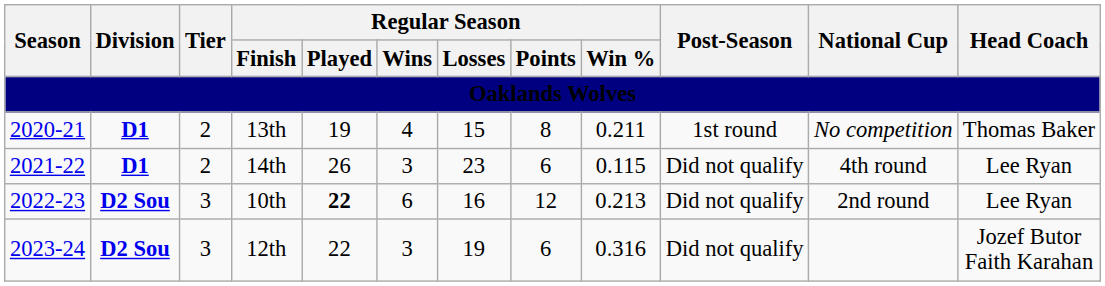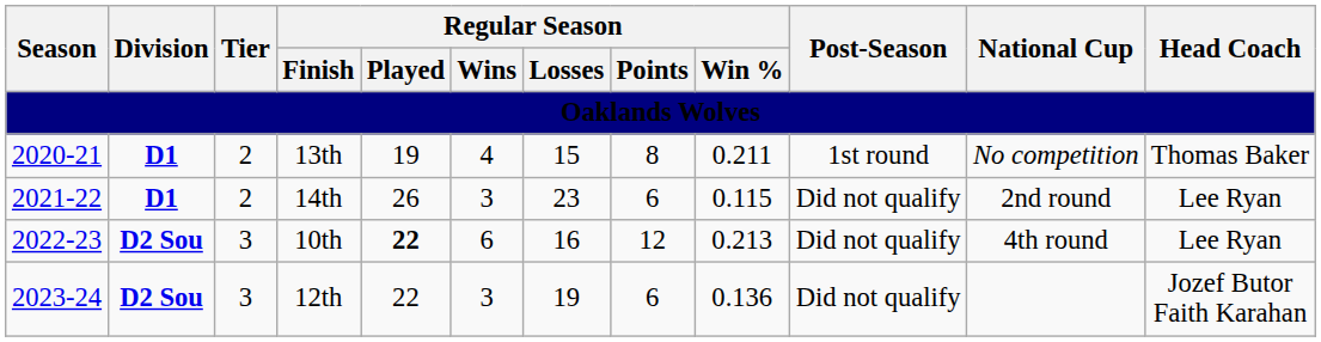14th | National Cup: 4th round -> 2nd round
10th | National Cup: 2nd round -> 4th round
12th | Regular Season / Win %: 0.316 -> 0.136
